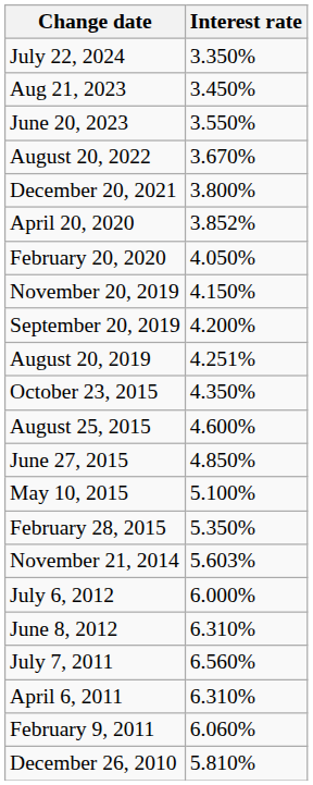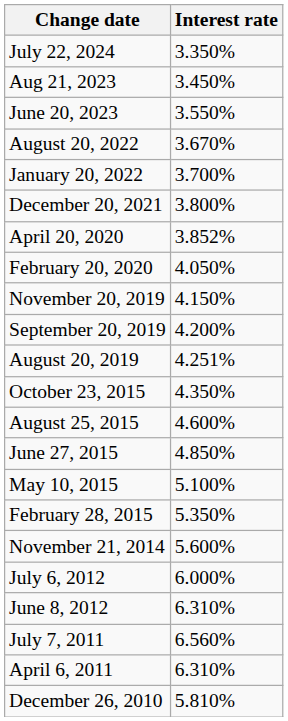+ row: January 20, 2022 | 3.700%
November 21, 2014 | Interest rate: 5.603% -> 5.600%
- row: February 9, 2011 | 6.060%
